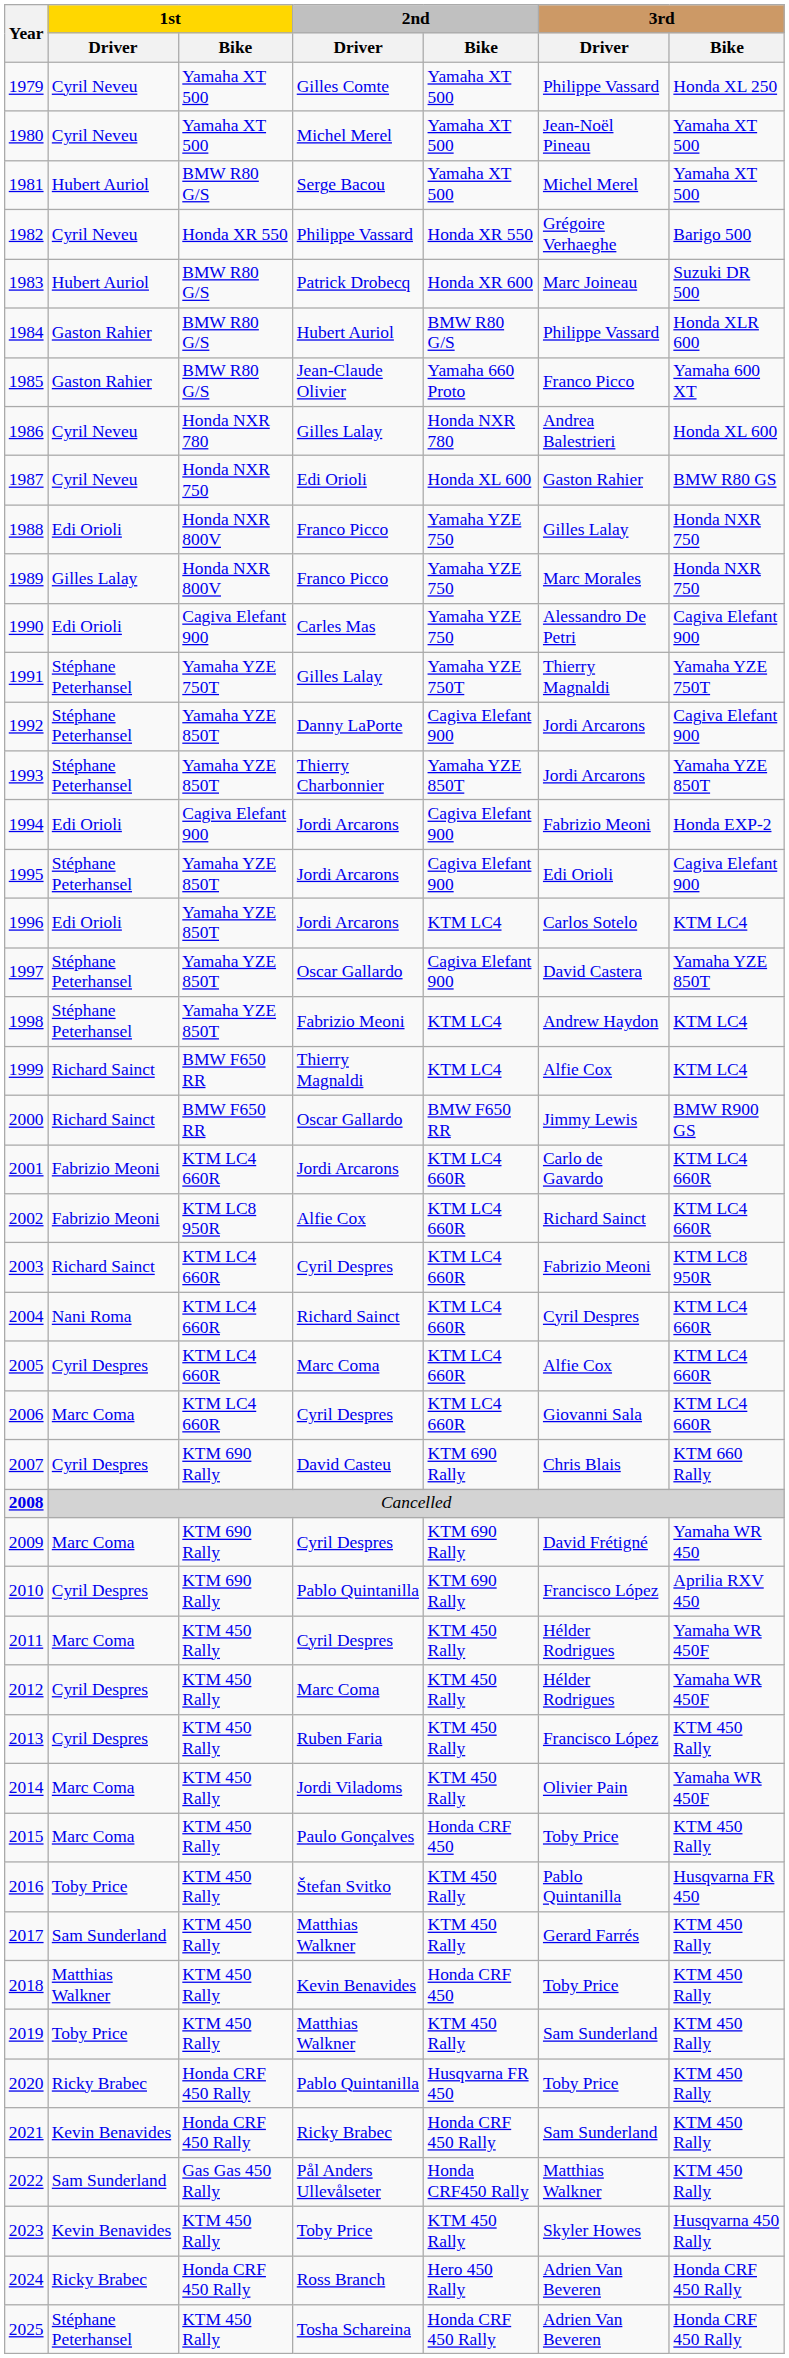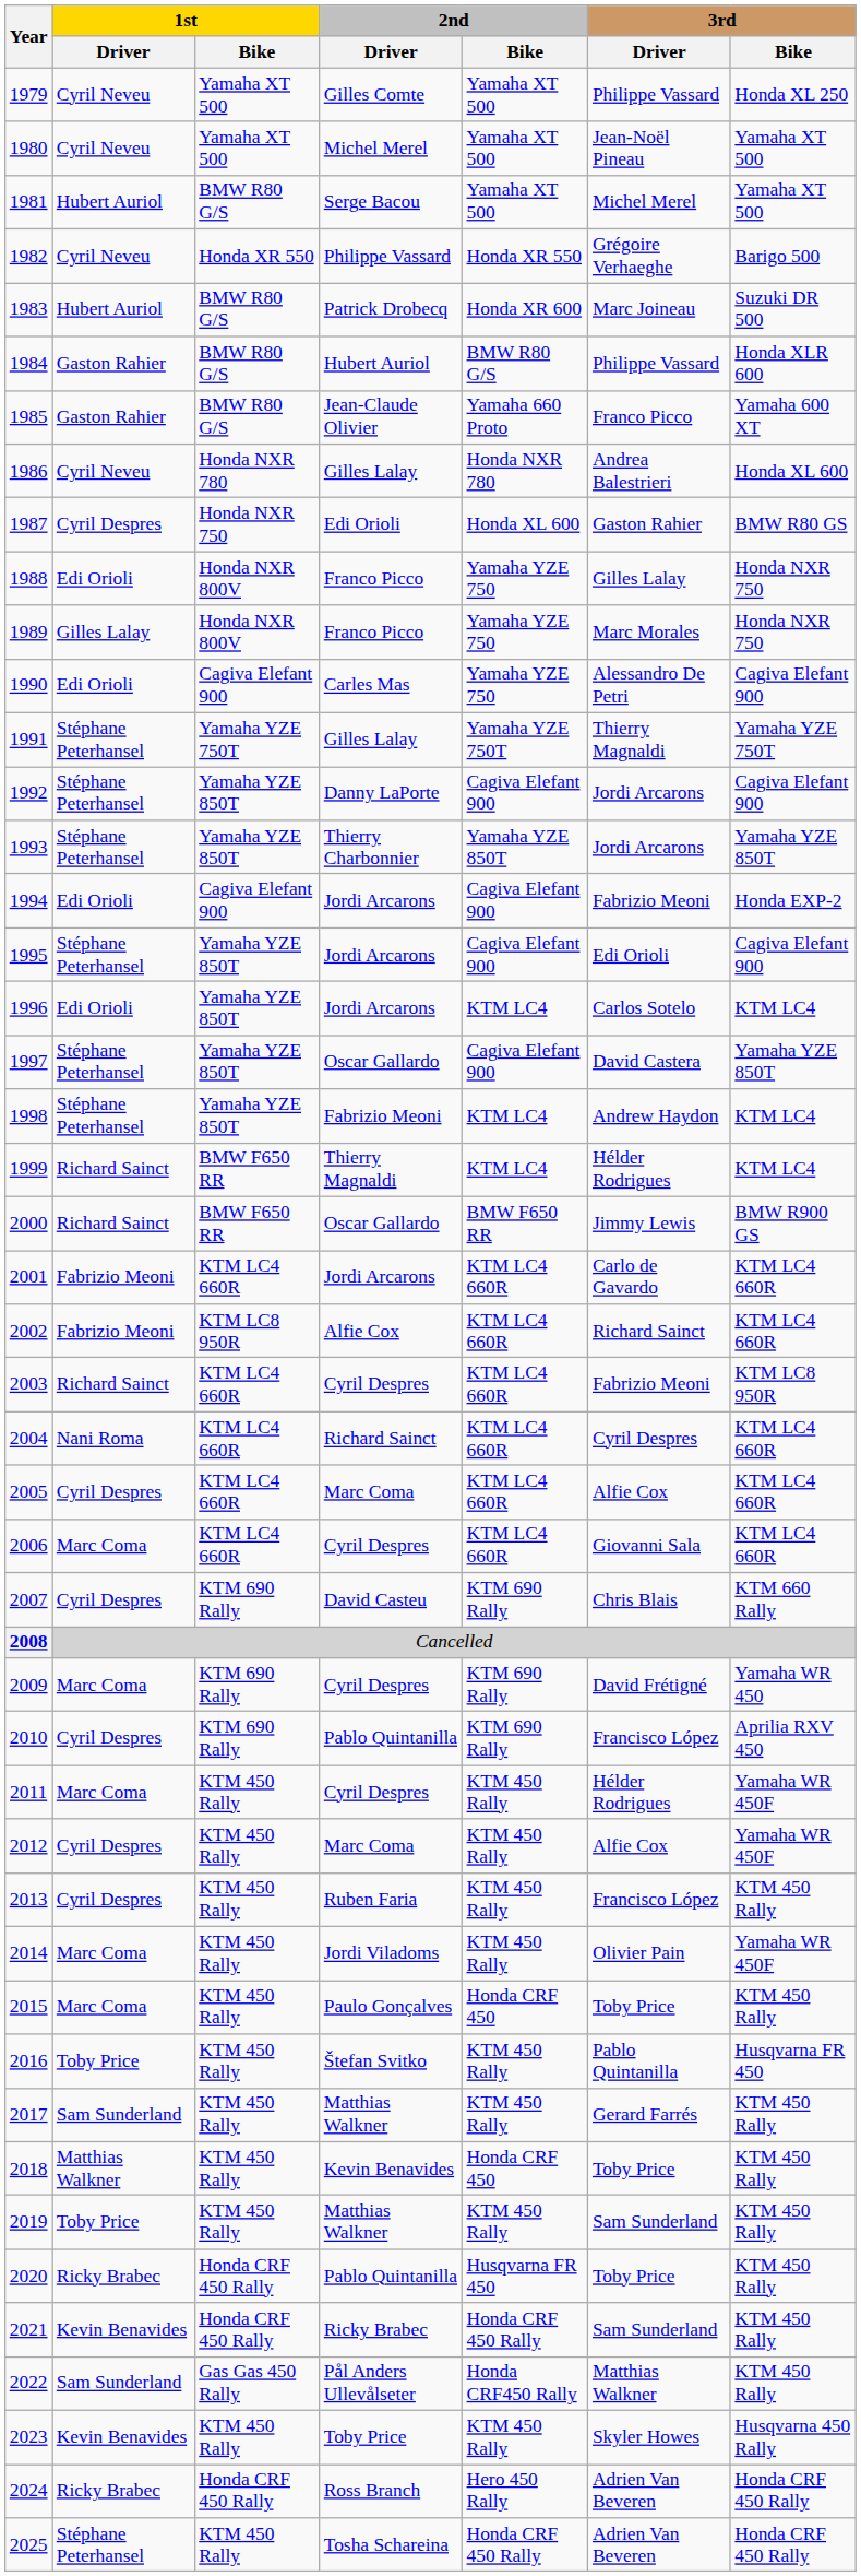1987 | 1st / Driver: Cyril Neveu -> Cyril Despres
1999 | 3rd / Driver: Alfie Cox -> Hélder Rodrigues
2012 | 3rd / Driver: Hélder Rodrigues -> Alfie Cox
